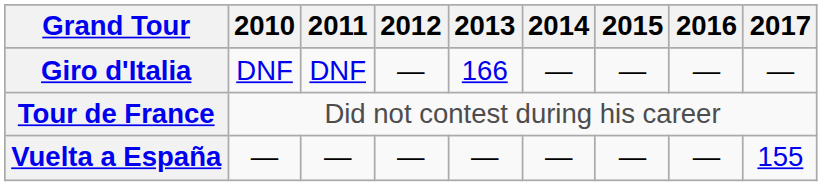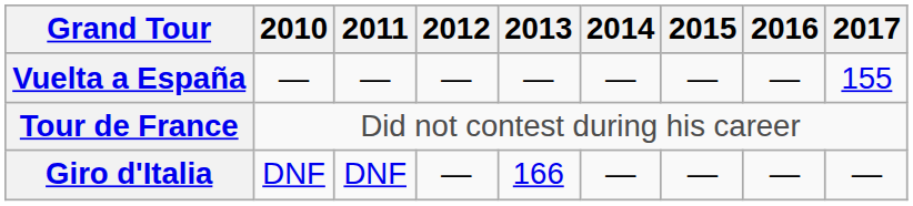rows swapped: Giro d'Italia <-> Vuelta a España
